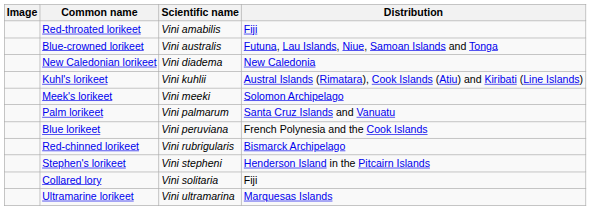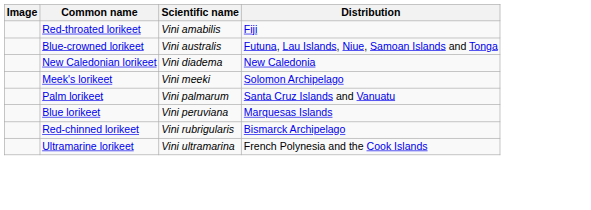- row: Kuhl's lorikeet | Vini kuhlii | Austral Islands (Rimatara), Cook Islands (Atiu) and Kiribati (Line Islands)
Blue lorikeet | Distribution: French Polynesia and the Cook Islands -> Marquesas Islands
- row: Stephen's lorikeet | Vini stepheni | Henderson Island in the Pitcairn Islands
- row: Collared lory | Vini solitaria | Fiji
Ultramarine lorikeet | Distribution: Marquesas Islands -> French Polynesia and the Cook Islands
